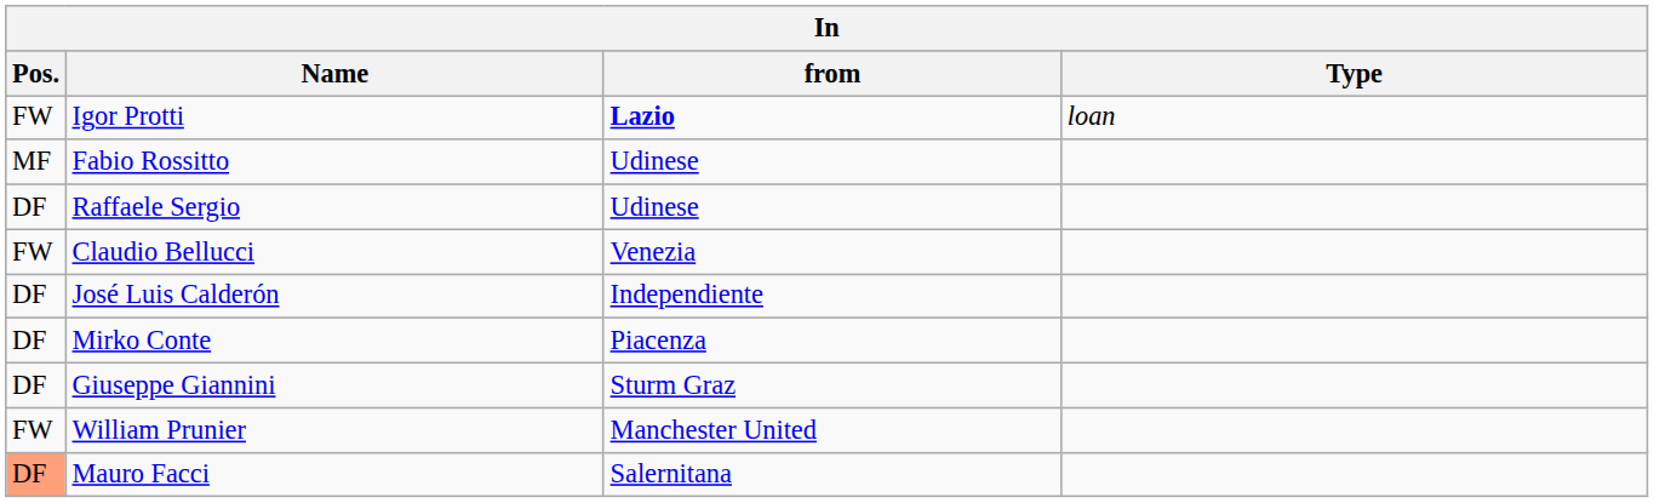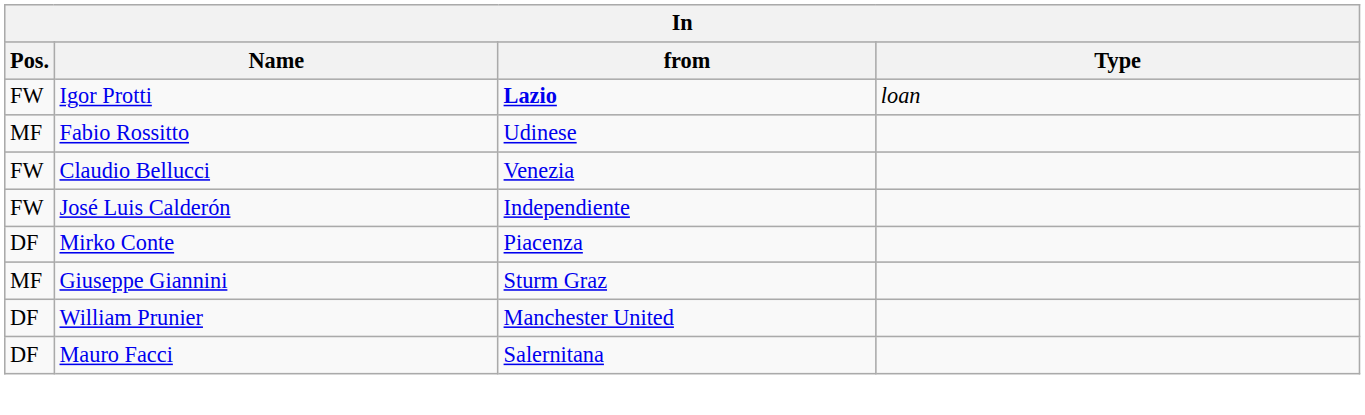- row: DF | Raffaele Sergio | Udinese
José Luis Calderón | Pos.: DF -> FW
Giuseppe Giannini | Pos.: DF -> MF
William Prunier | Pos.: FW -> DF
Mauro Facci | Pos.: lightsalmon background -> no background
